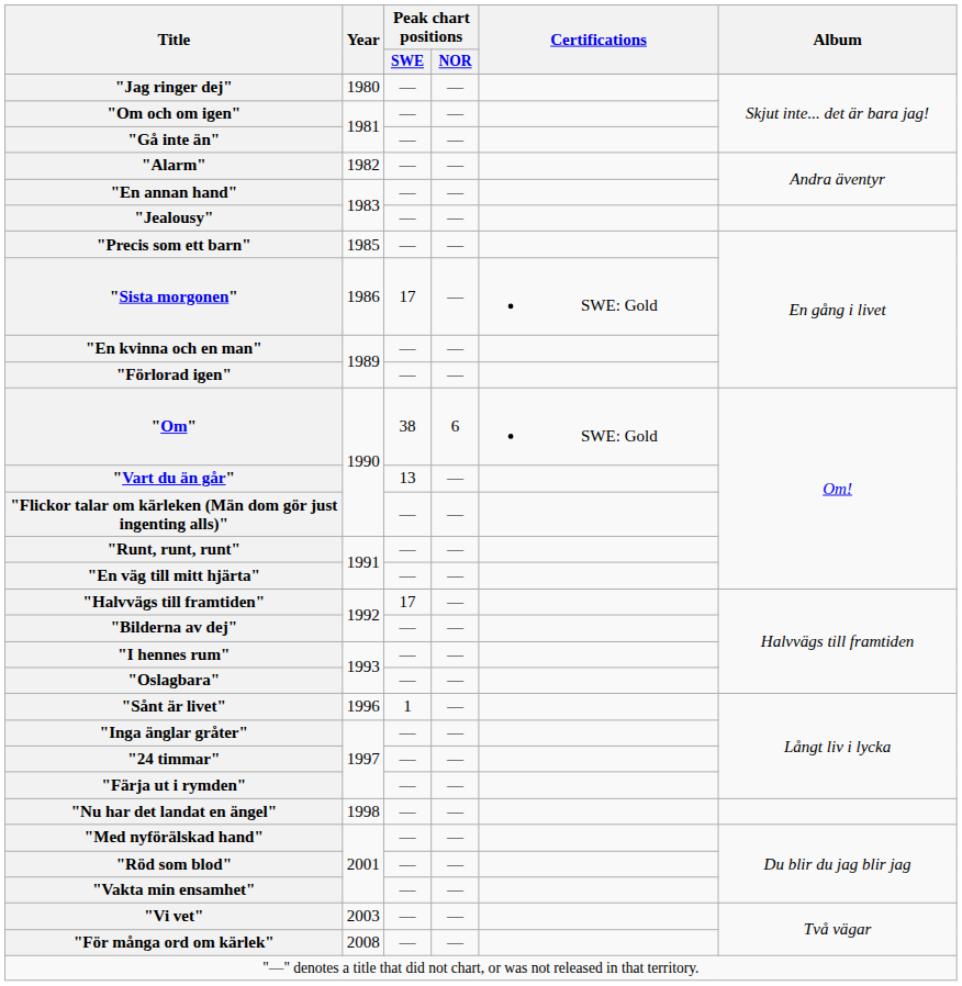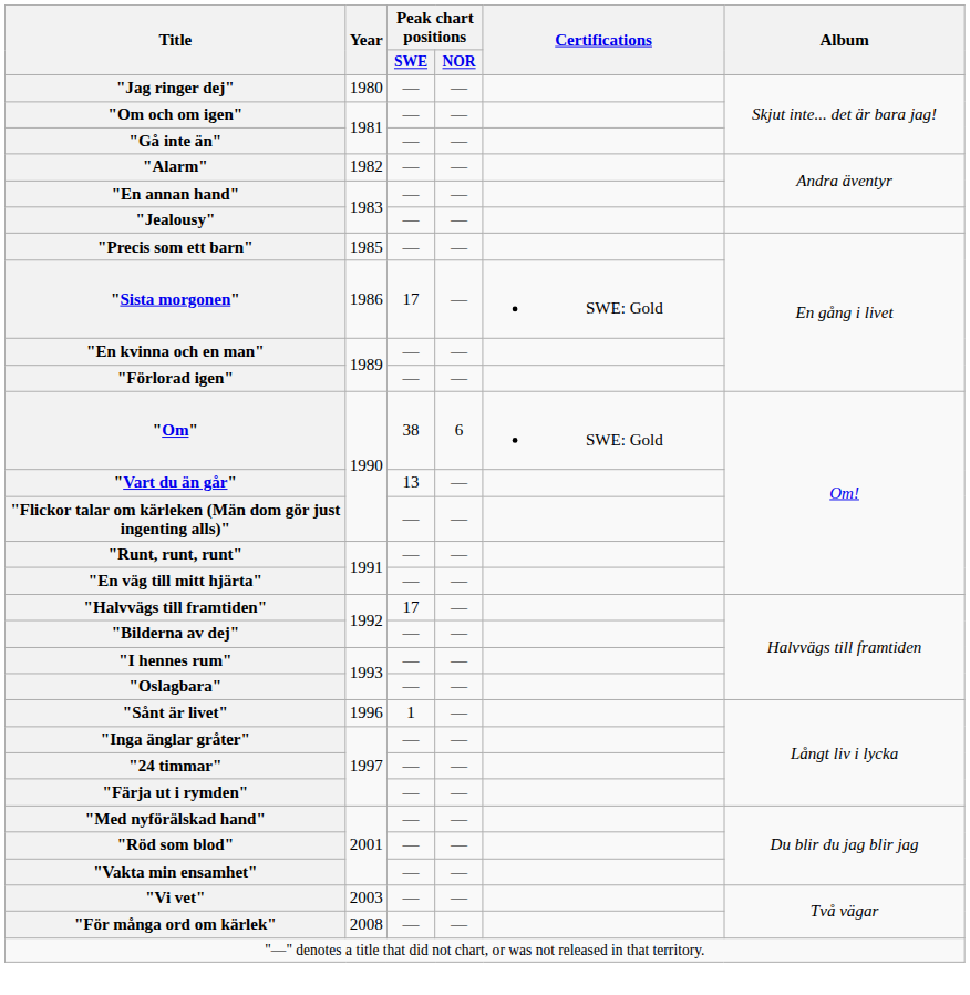- row: "Nu har det landat en ängel" | 1998 | — | —
